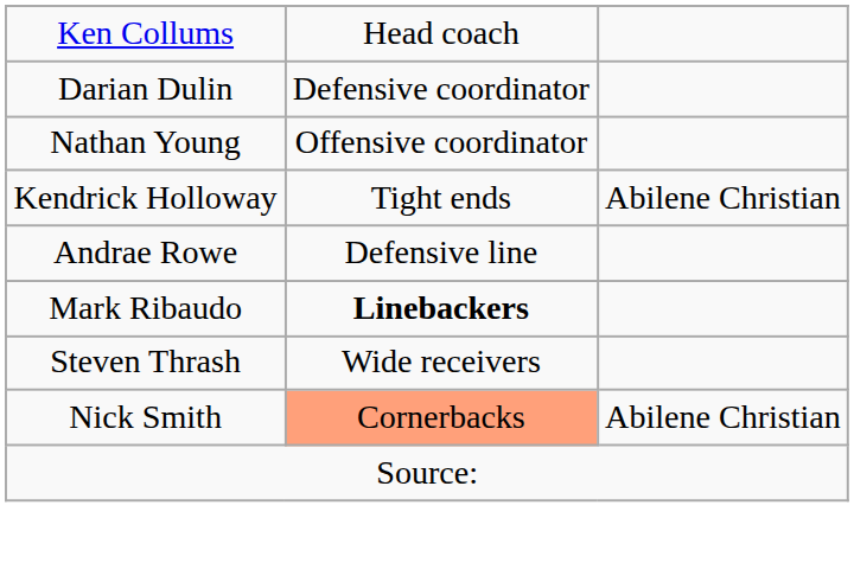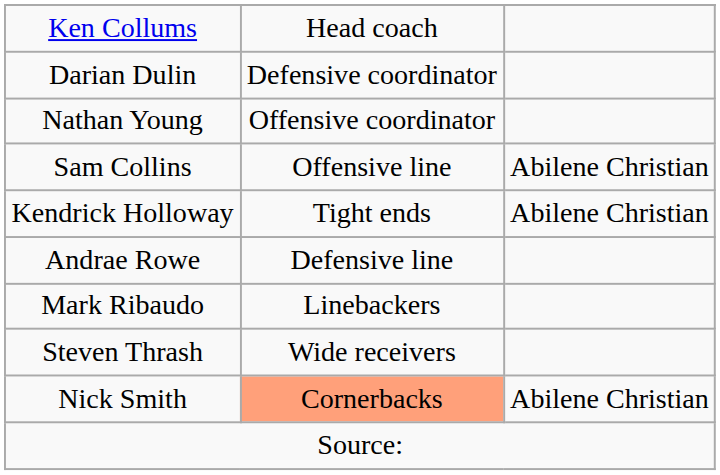+ row: Sam Collins | Offensive line | Abilene Christian
Mark Ribaudo | column 2: bold -> normal
